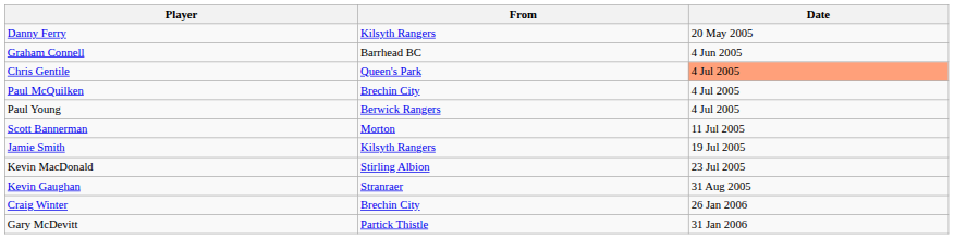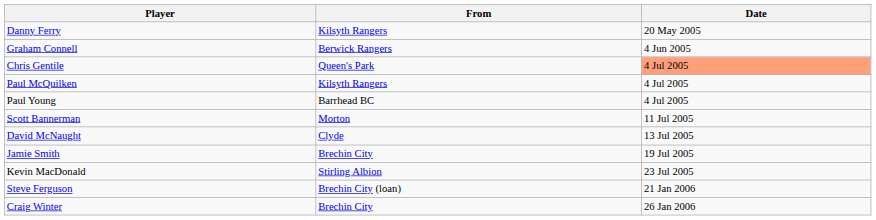Graham Connell | From: Barrhead BC -> Berwick Rangers
Paul McQuilken | From: Brechin City -> Kilsyth Rangers
Paul Young | From: Berwick Rangers -> Barrhead BC
+ row: David McNaught | Clyde | 13 Jul 2005
Jamie Smith | From: Kilsyth Rangers -> Brechin City
- row: Kevin Gaughan | Stranraer | 31 Aug 2005
+ row: Steve Ferguson | Brechin City (loan) | 21 Jan 2006
- row: Gary McDevitt | Partick Thistle | 31 Jan 2006
